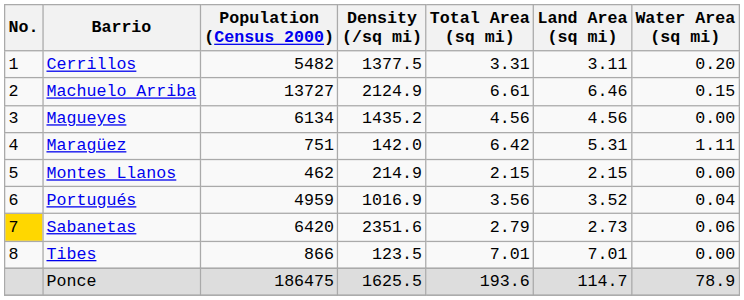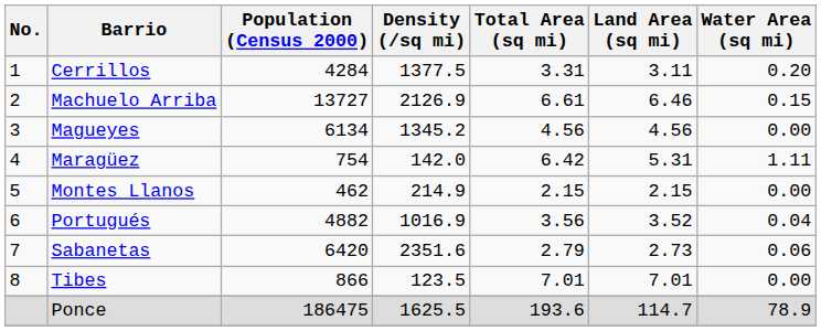Cerrillos | Population (Census 2000): 5482 -> 4284
Machuelo Arriba | Density (/sq mi): 2124.9 -> 2126.9
Magueyes | Density (/sq mi): 1435.2 -> 1345.2
Maragüez | Population (Census 2000): 751 -> 754
Portugués | Population (Census 2000): 4959 -> 4882
Sabanetas | No.: gold background -> no background
